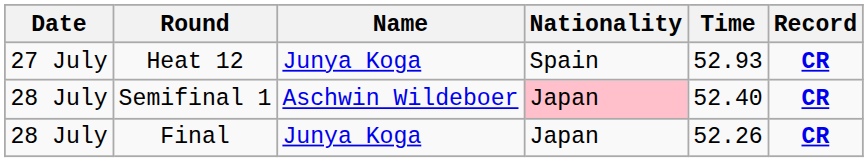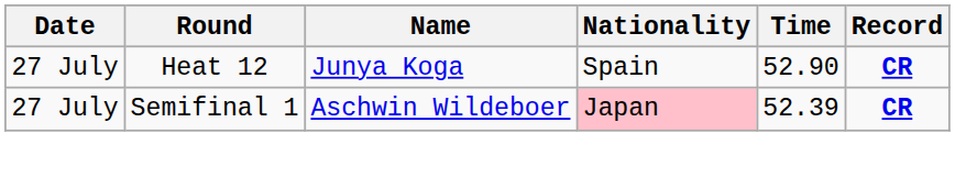Heat 12 | Time: 52.93 -> 52.90
Semifinal 1 | Date: 28 July -> 27 July
Semifinal 1 | Time: 52.40 -> 52.39
- row: 28 July | Final | Junya Koga | Japan | 52.26 | CR
